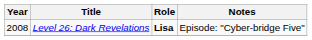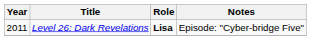Level 26: Dark Revelations | Year: 2008 -> 2011
